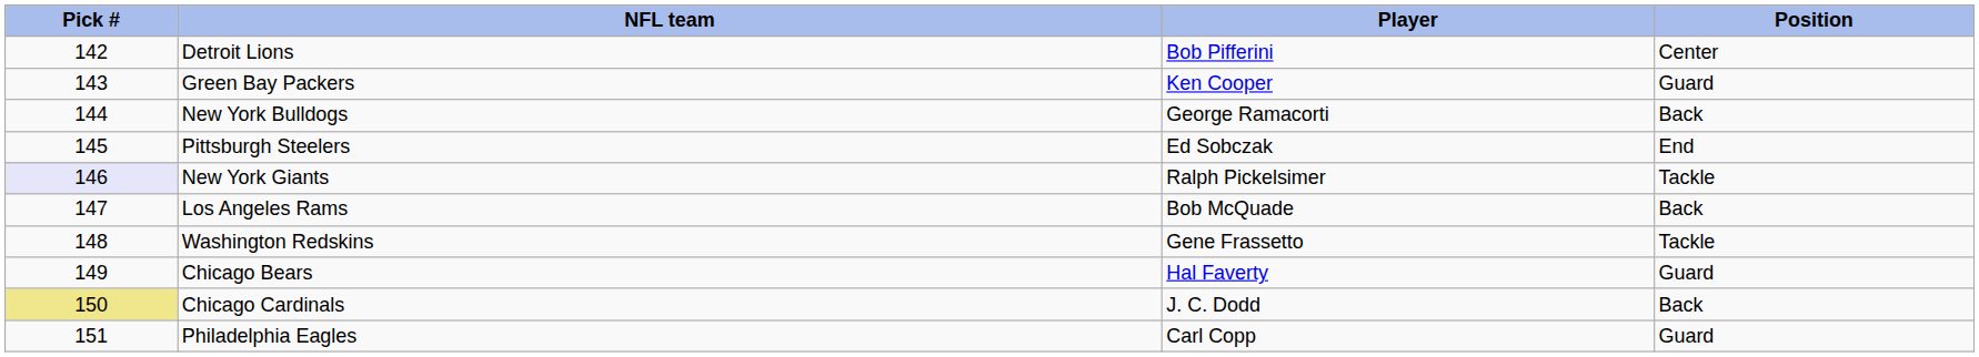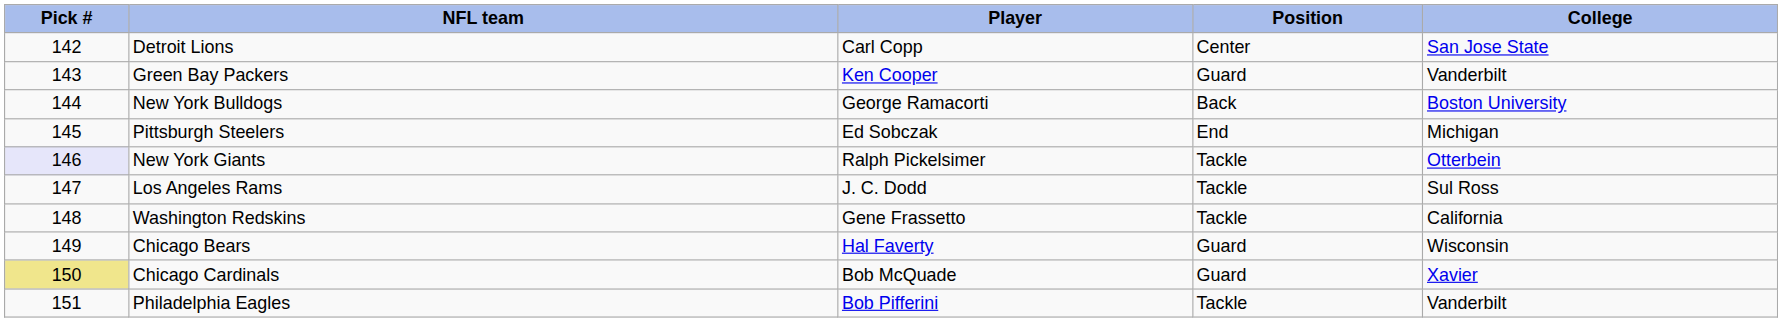+ column: College | San Jose State | Vanderbilt | Boston University | Michigan | Otterbein | Sul Ross | California | Wisconsin | Xavier | Vanderbilt
Detroit Lions | Player: Bob Pifferini -> Carl Copp
Los Angeles Rams | Player: Bob McQuade -> J. C. Dodd
Los Angeles Rams | Position: Back -> Tackle
Chicago Cardinals | Player: J. C. Dodd -> Bob McQuade
Chicago Cardinals | Position: Back -> Guard
Philadelphia Eagles | Player: Carl Copp -> Bob Pifferini
Philadelphia Eagles | Position: Guard -> Tackle
